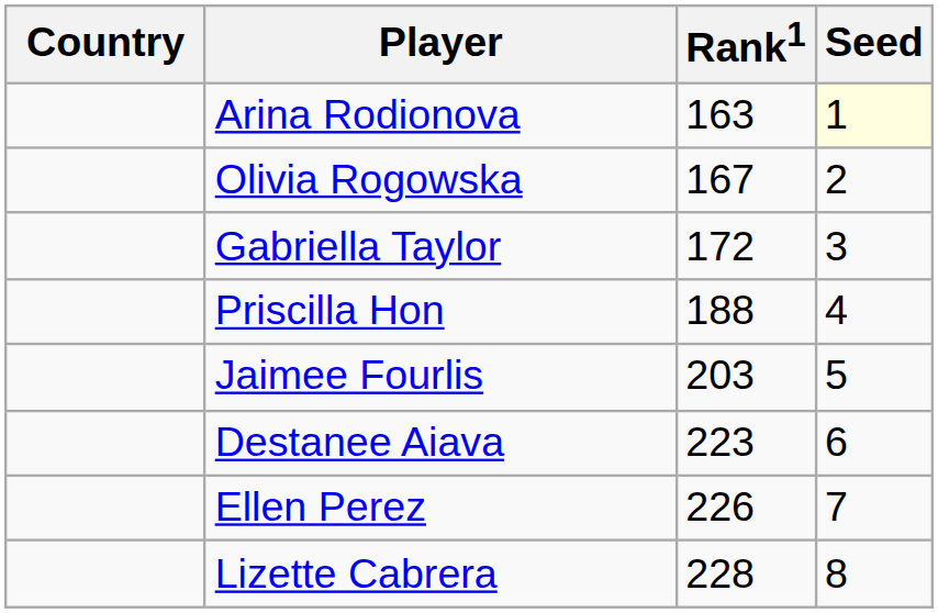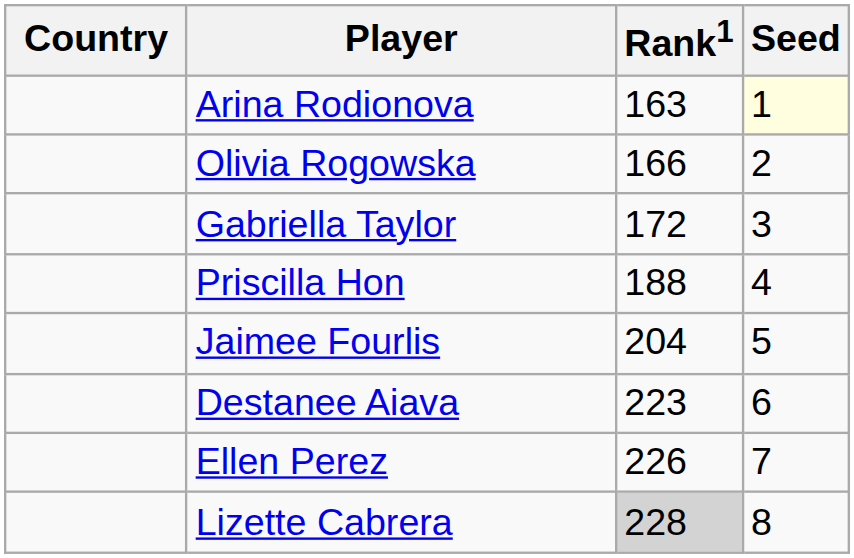Olivia Rogowska | Rank1: 167 -> 166
Jaimee Fourlis | Rank1: 203 -> 204
Lizette Cabrera | Rank1: no background -> lightgrey background
